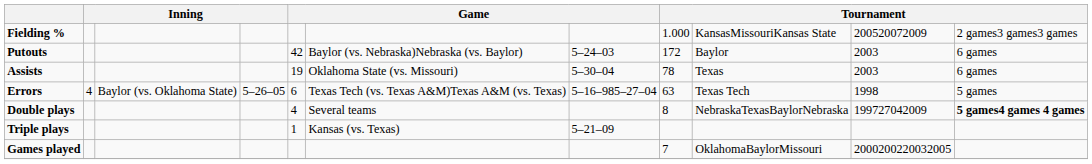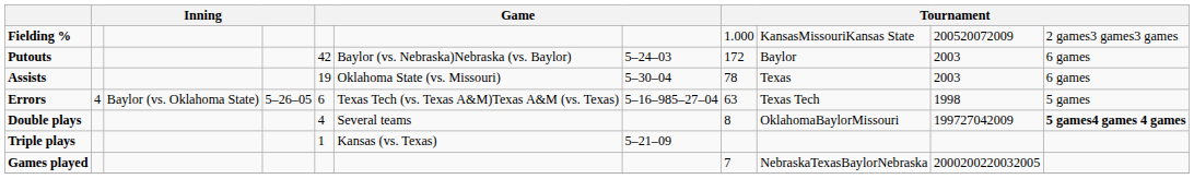Double plays | column 9: NebraskaTexasBaylorNebraska -> OklahomaBaylorMissouri
Games played | column 9: OklahomaBaylorMissouri -> NebraskaTexasBaylorNebraska
